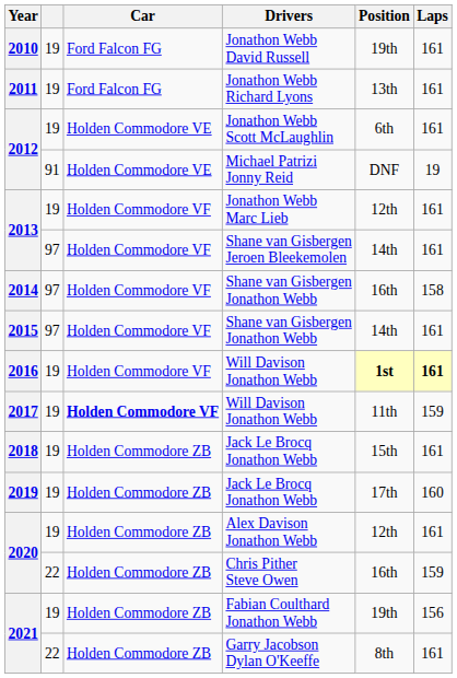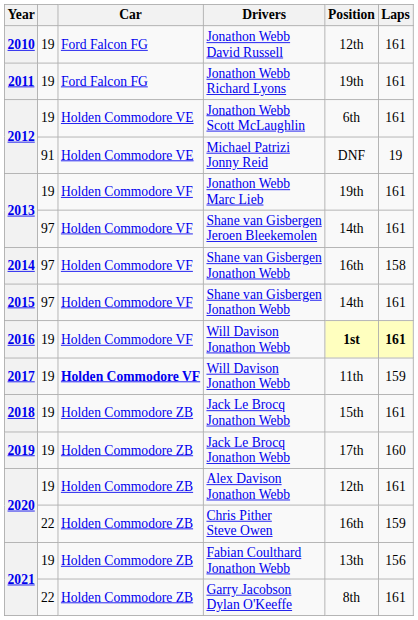Jonathon Webb David Russell | Position: 19th -> 12th
Jonathon Webb Richard Lyons | Position: 13th -> 19th
Jonathon Webb Marc Lieb | Position: 12th -> 19th
Fabian Coulthard Jonathon Webb | Position: 19th -> 13th
